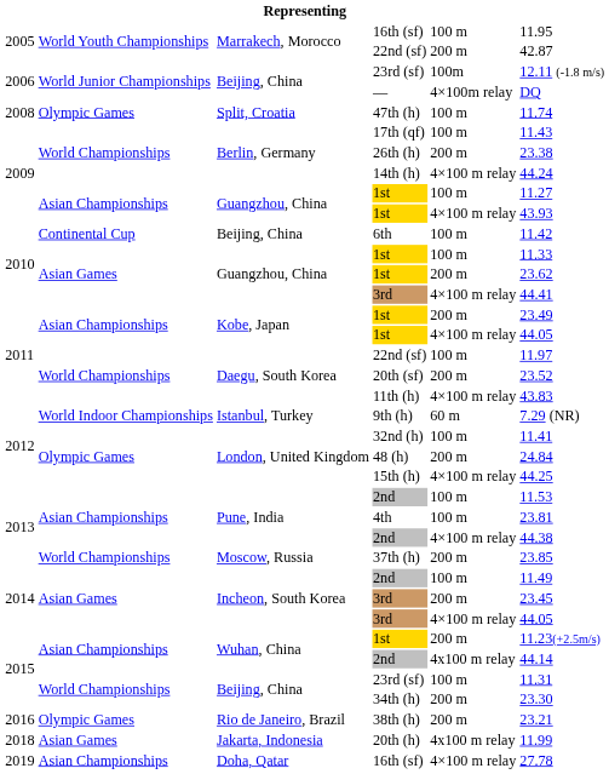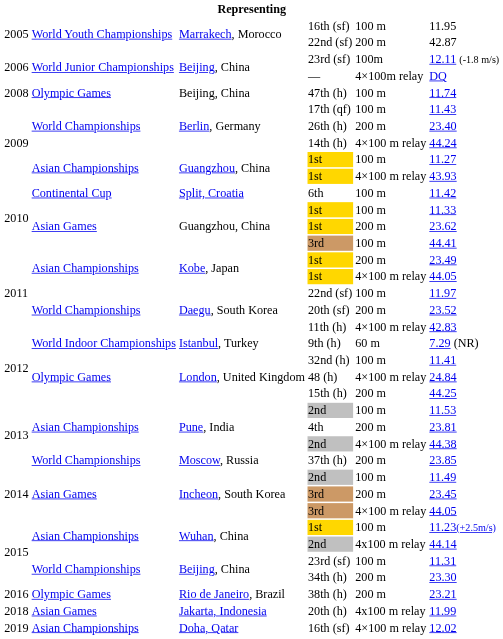47th (h) | column 3: Split, Croatia -> Beijing, China
26th (h) | column 6: 23.38 -> 23.40
6th | column 3: Beijing, China -> Split, Croatia
2010 / 3rd | column 5: 4×100 m relay -> 100 m
11th (h) | column 6: 43.83 -> 42.83
48 (h) | column 5: 200 m -> 4×100 m relay
15th (h) | column 5: 4×100 m relay -> 200 m
4th | column 5: 100 m -> 200 m
2015 / 1st | column 5: 200 m -> 100 m
2019 / 16th (sf) | column 6: 27.78 -> 12.02
